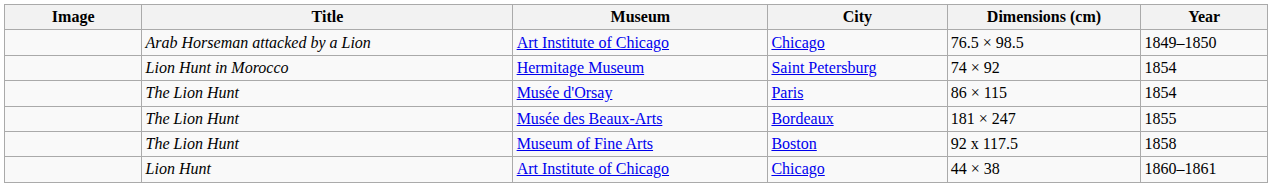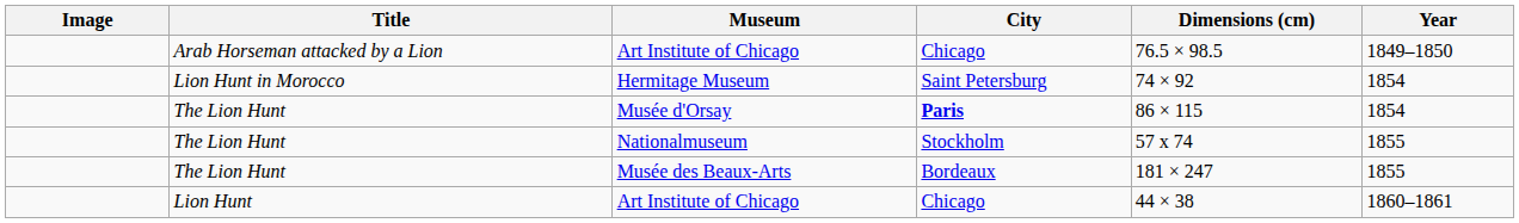Musée d'Orsay | City: normal -> bold
+ row: The Lion Hunt | Nationalmuseum | Stockholm | 57 x 74 | 1855
- row: The Lion Hunt | Museum of Fine Arts | Boston | 92 x 117.5 | 1858
